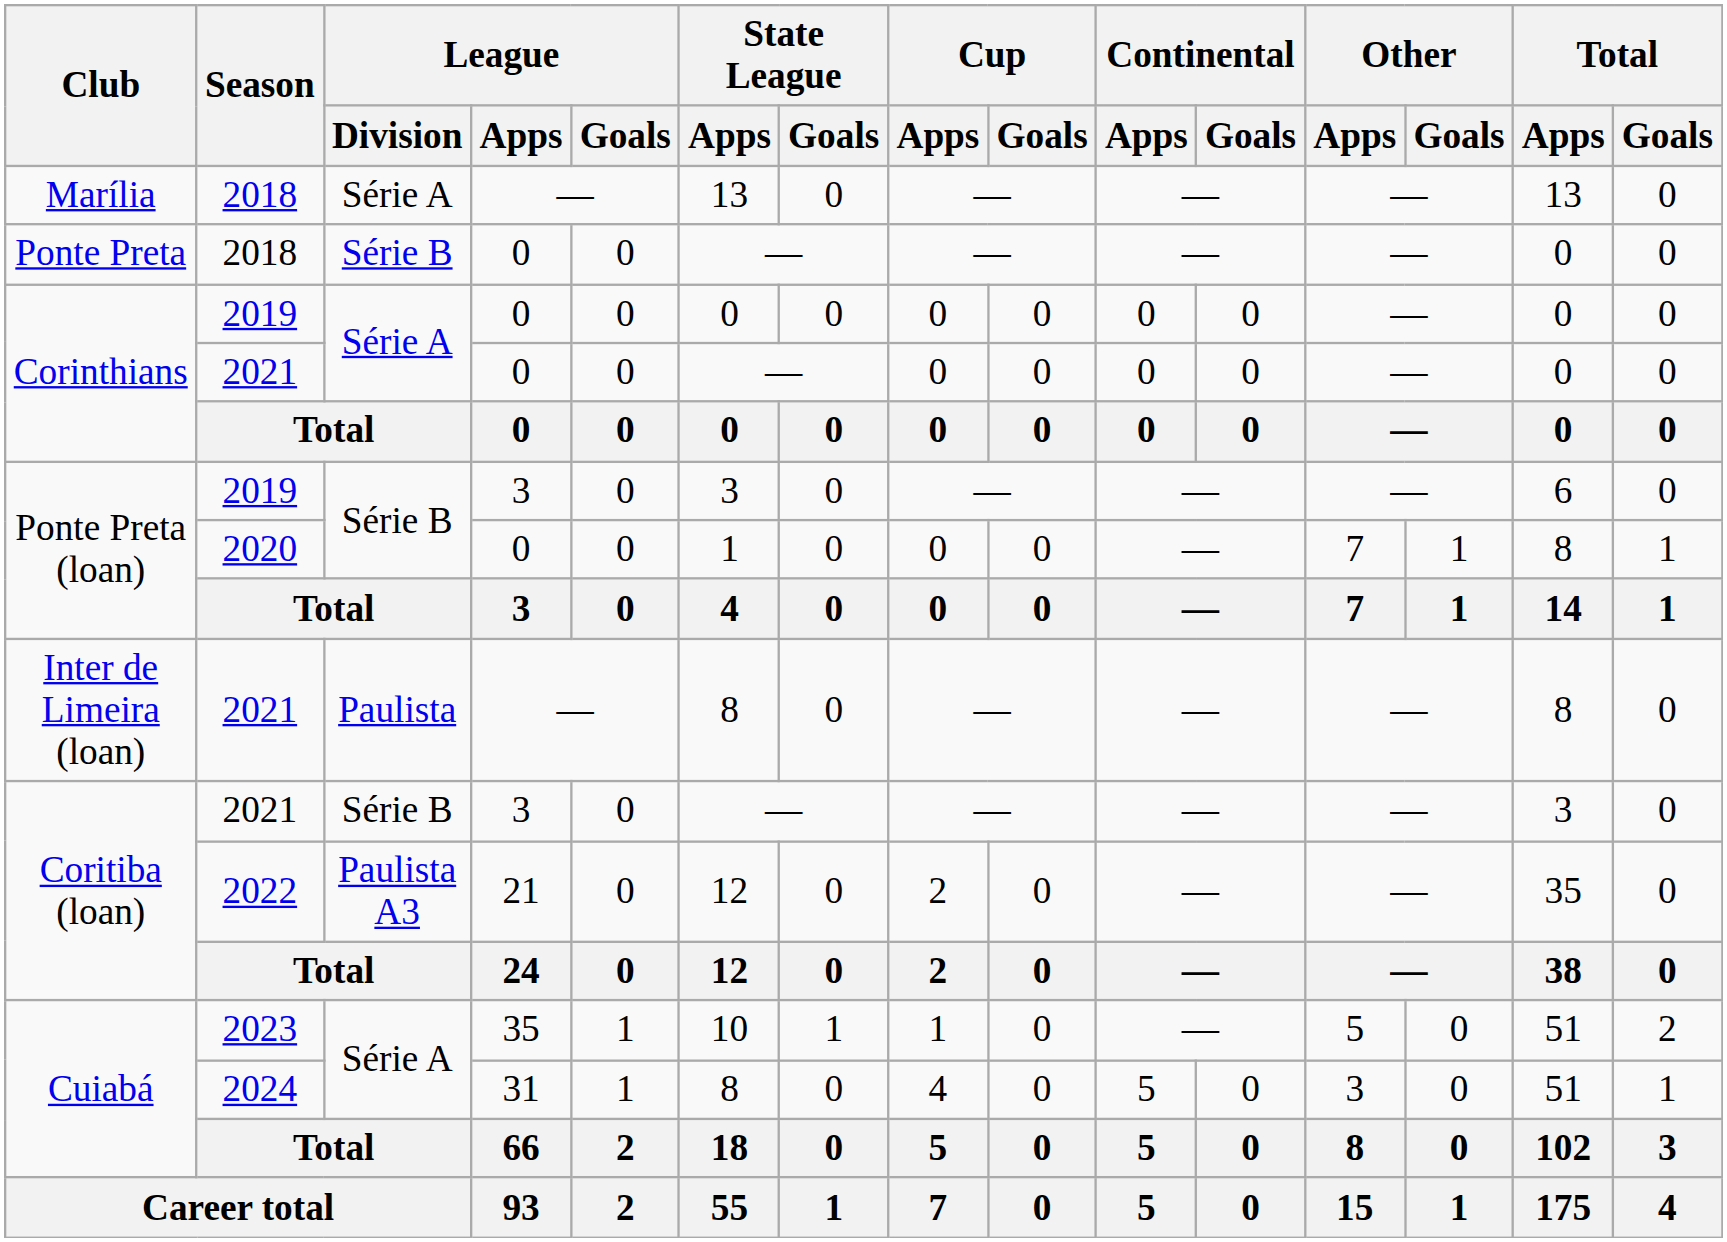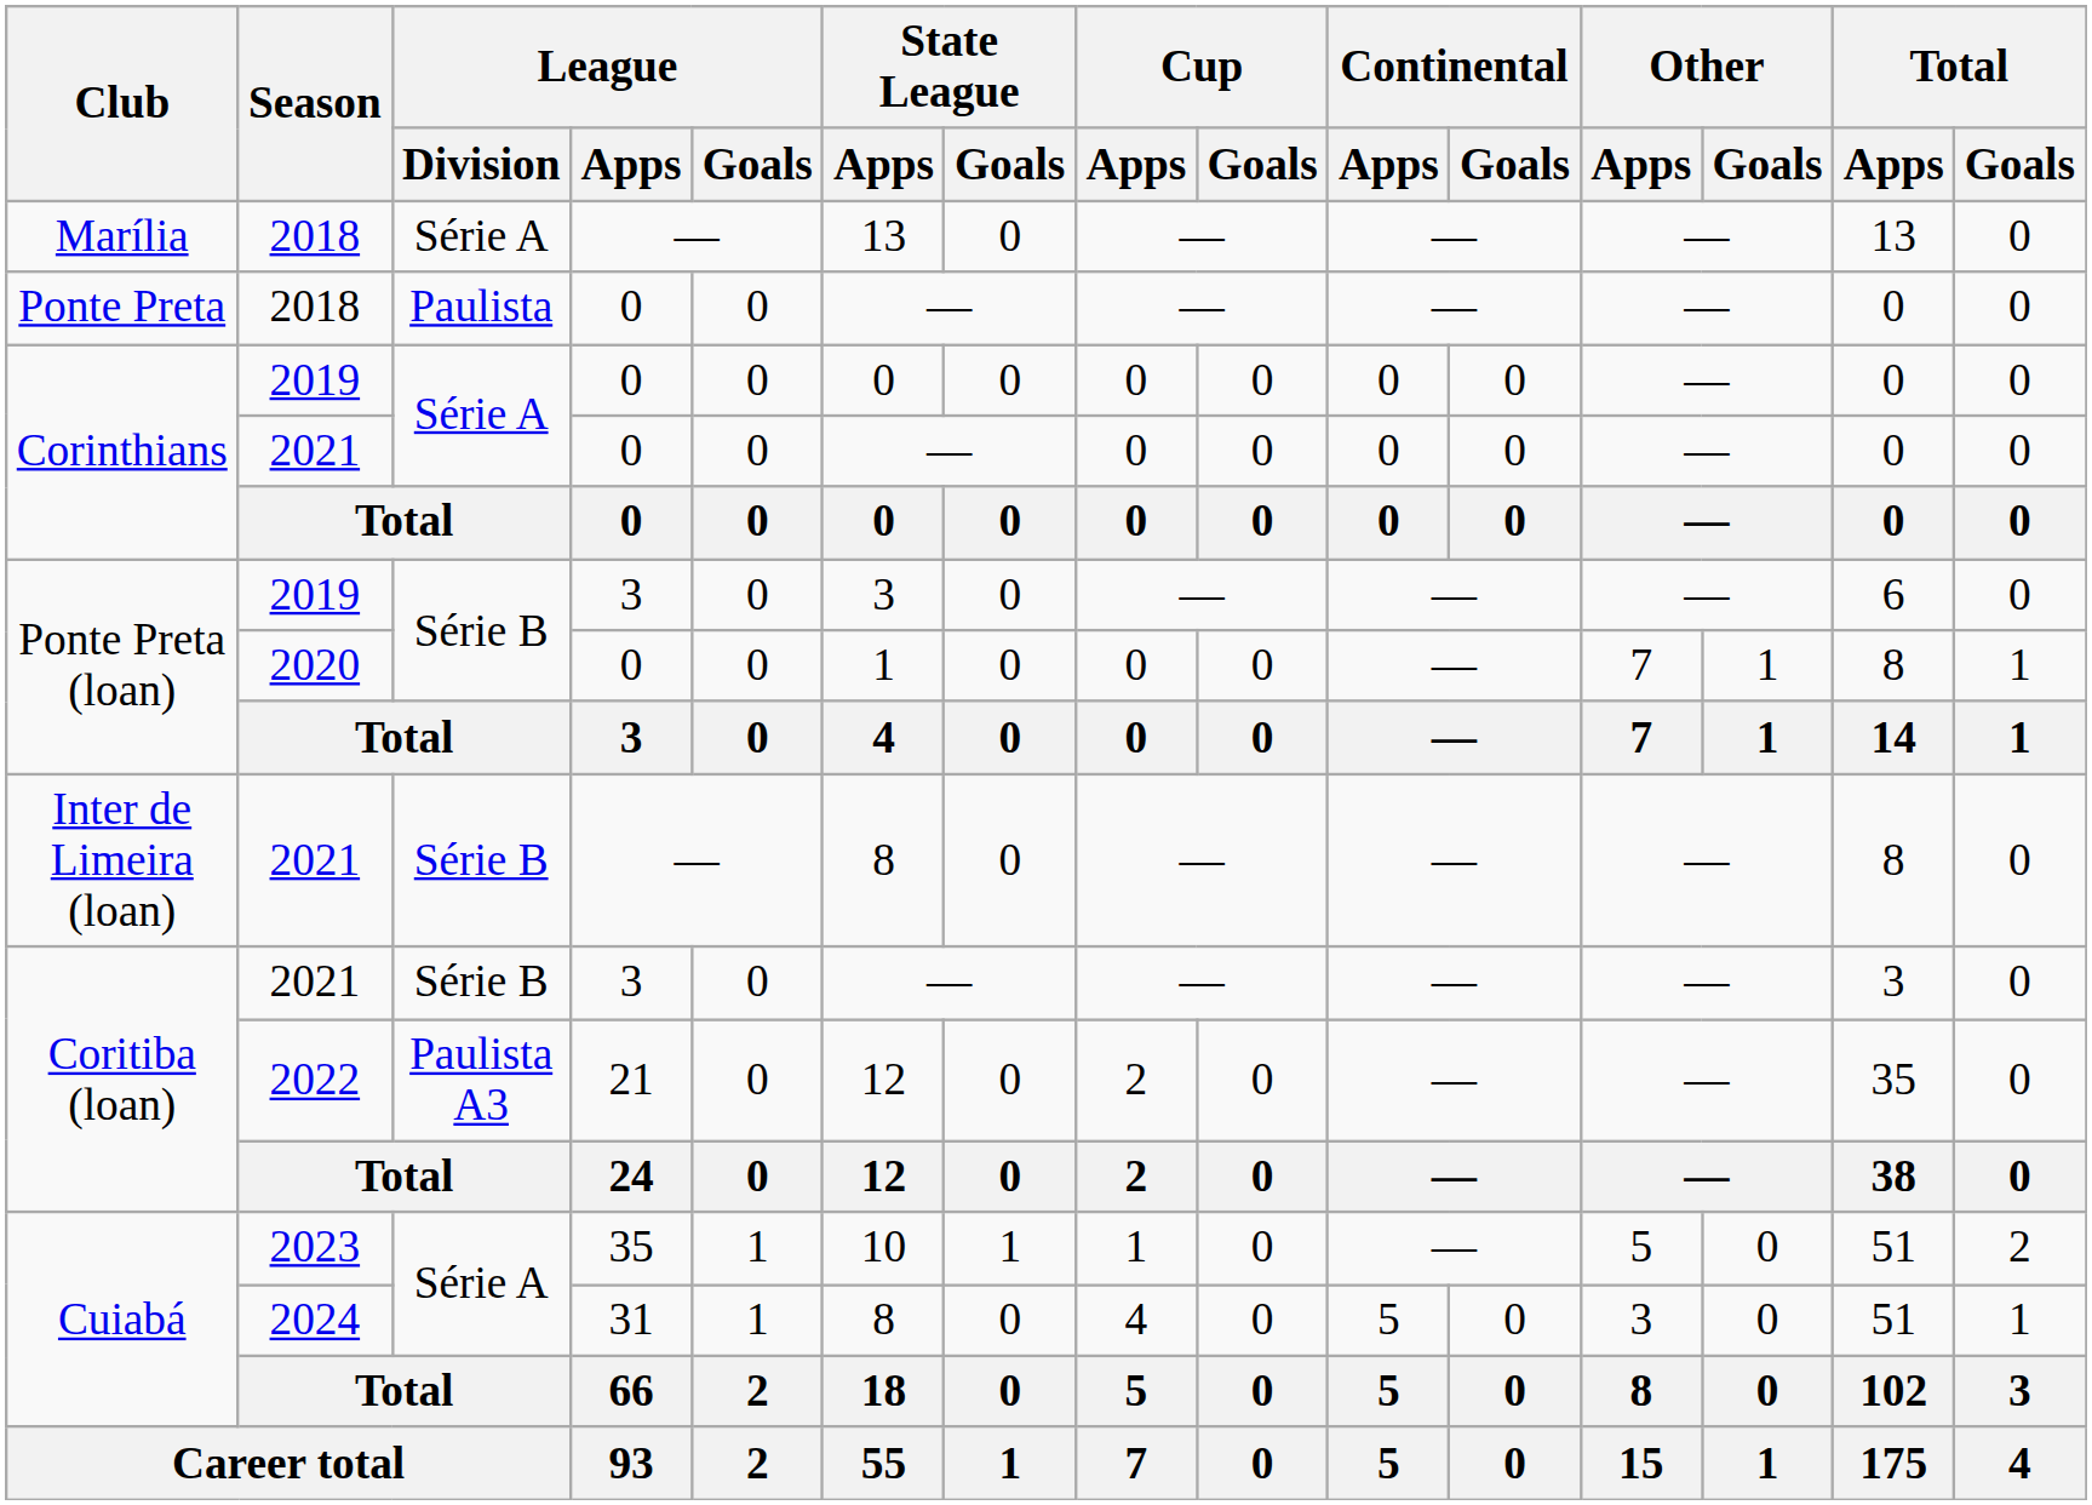Ponte Preta | League / Division: Série B -> Paulista
Inter de Limeira (loan) | League / Division: Paulista -> Série B
